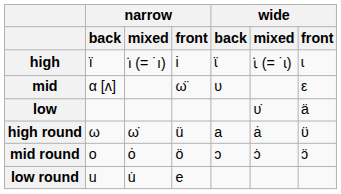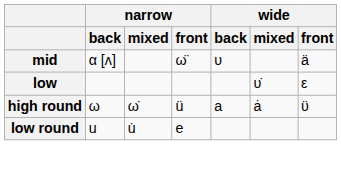- row: high | ï | ı᷸ (= ˙ı) | i | ɩ̈ | ɩ᷸ (= ˙ɩ) | ɩ
mid | wide / front: ε -> ä
low | wide / front: ä -> ε
- row: mid round | o | ȯ | ö | ɔ | ɔ̇ | ɔ̈
